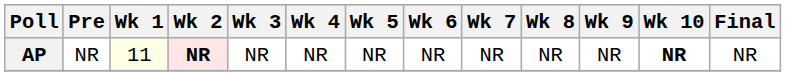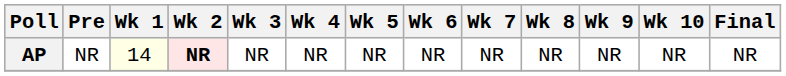AP | Wk 1: 11 -> 14
AP | Wk 10: bold -> normal
